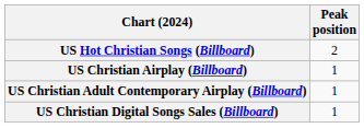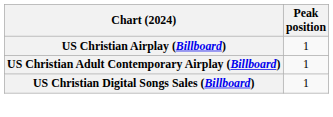- row: US Hot Christian Songs (Billboard) | 2
